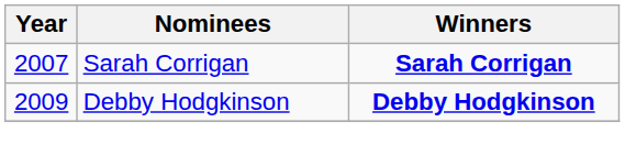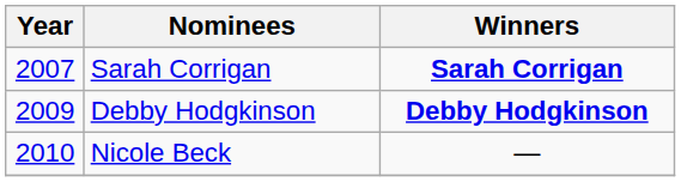+ row: 2010 | Nicole Beck | —
